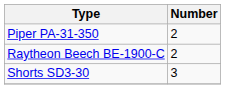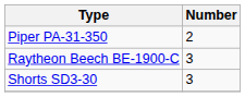Raytheon Beech BE-1900-C | Number: 2 -> 3
